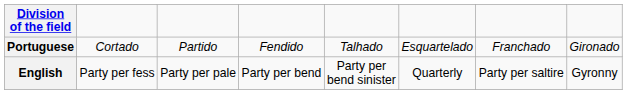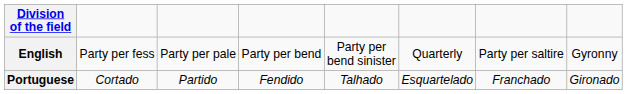rows swapped: English <-> Portuguese
